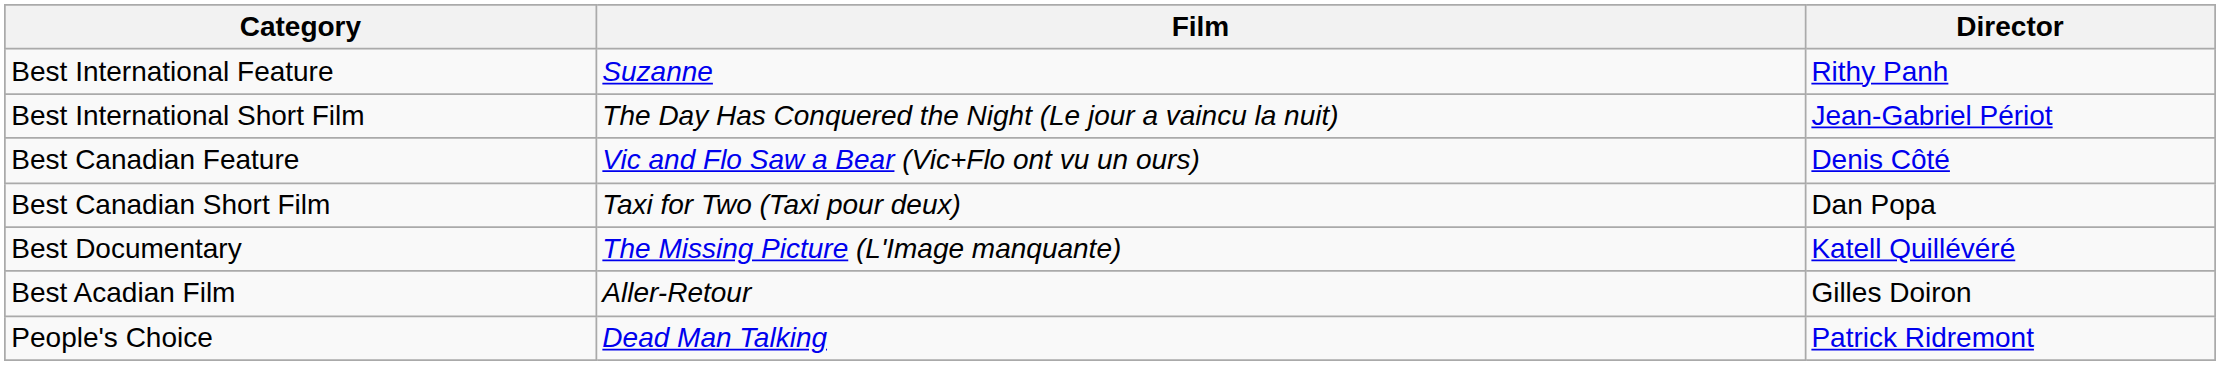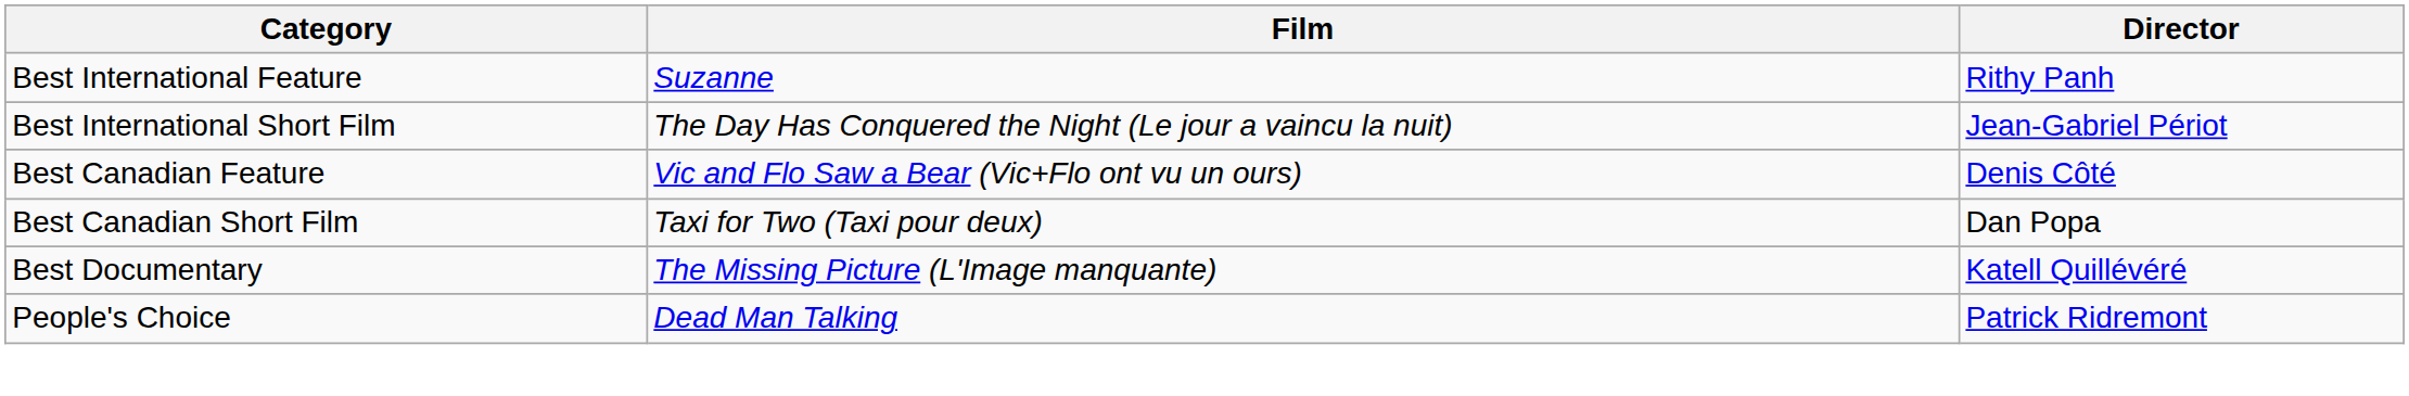- row: Best Acadian Film | Aller-Retour | Gilles Doiron
